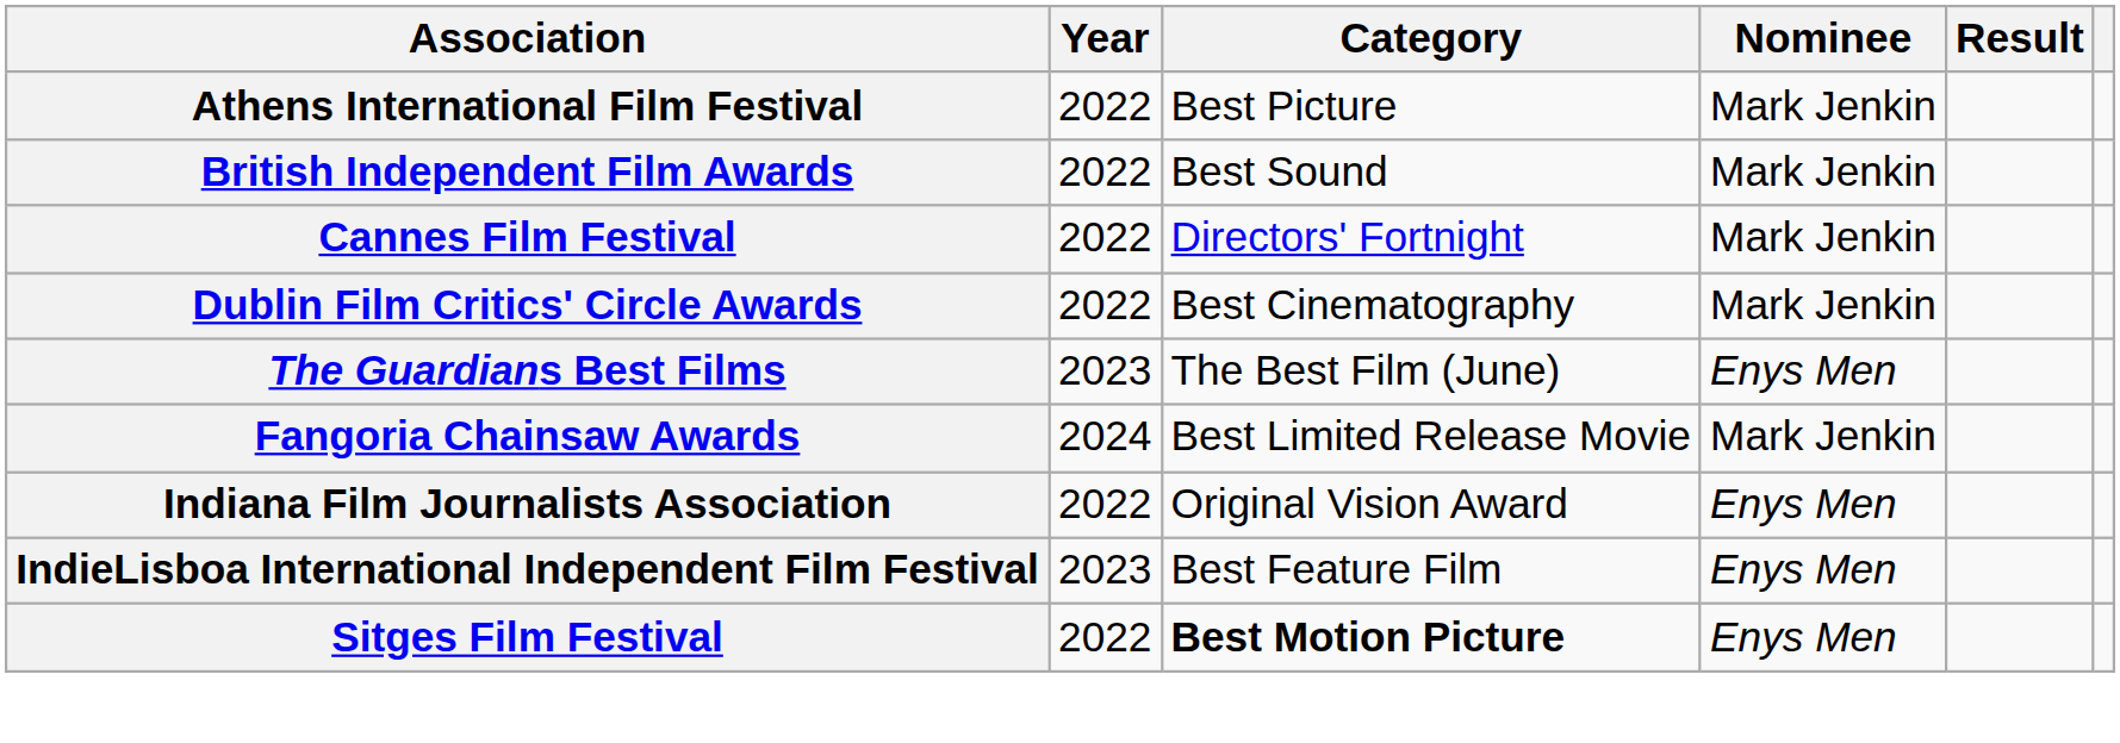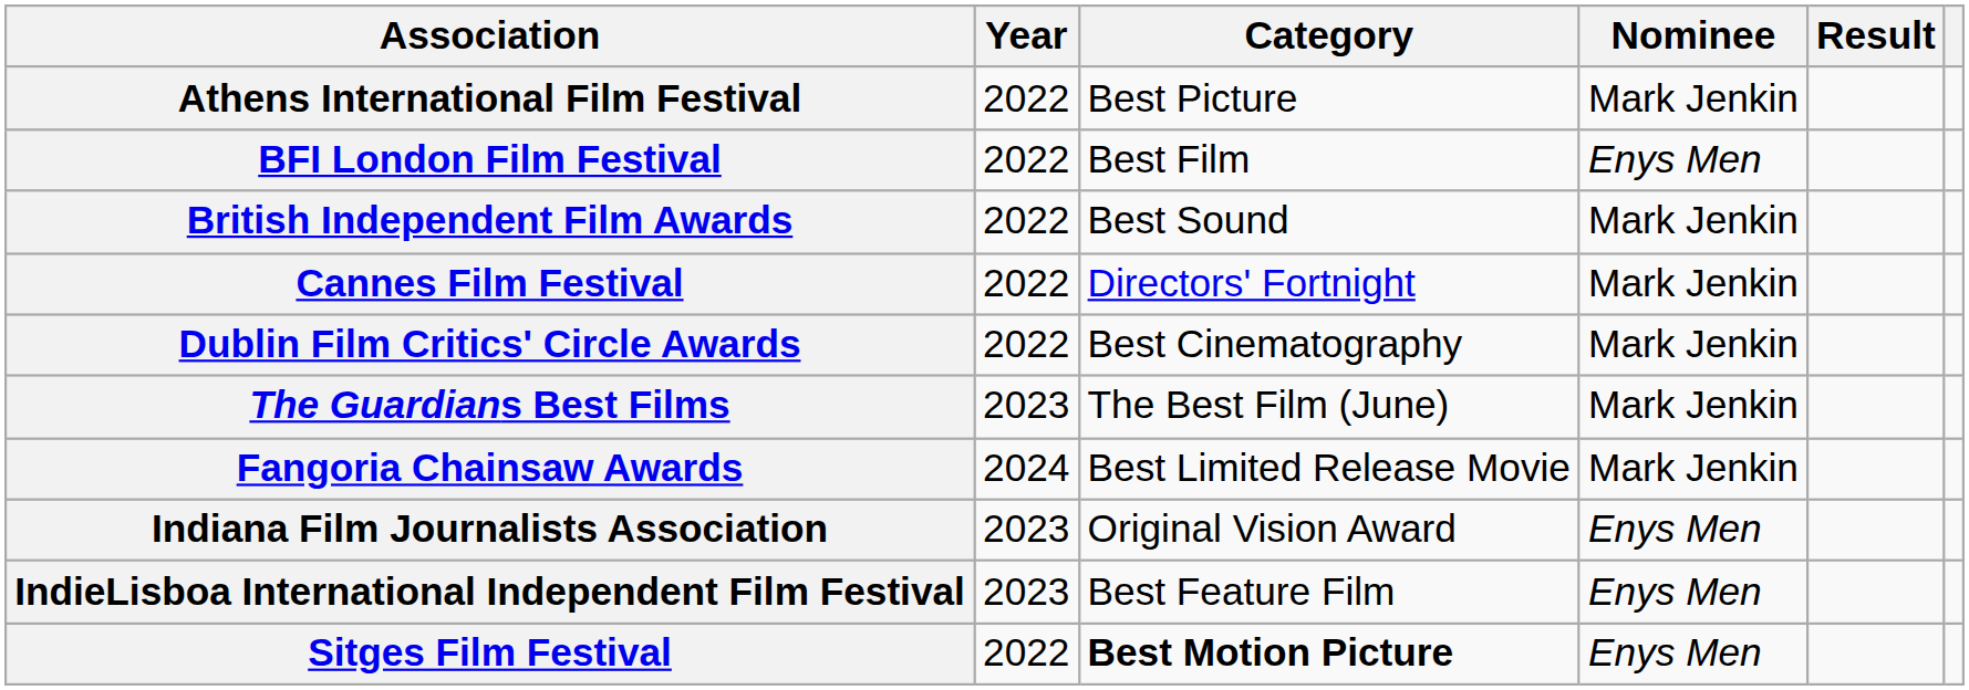+ row: BFI London Film Festival | 2022 | Best Film | Enys Men
The Guardians Best Films | Nominee: Enys Men -> Mark Jenkin
Indiana Film Journalists Association | Year: 2022 -> 2023
